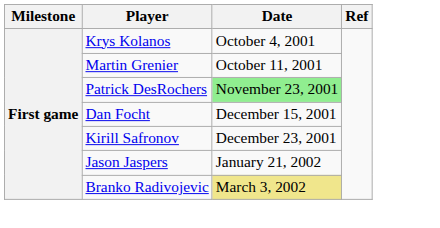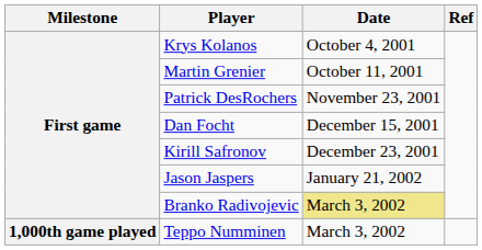Patrick DesRochers | Date: lightgreen background -> no background
+ row: 1,000th game played | Teppo Numminen | March 3, 2002
